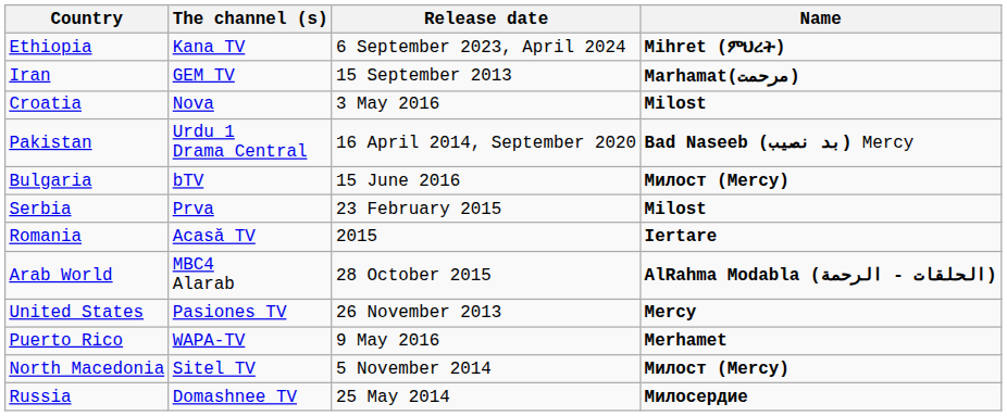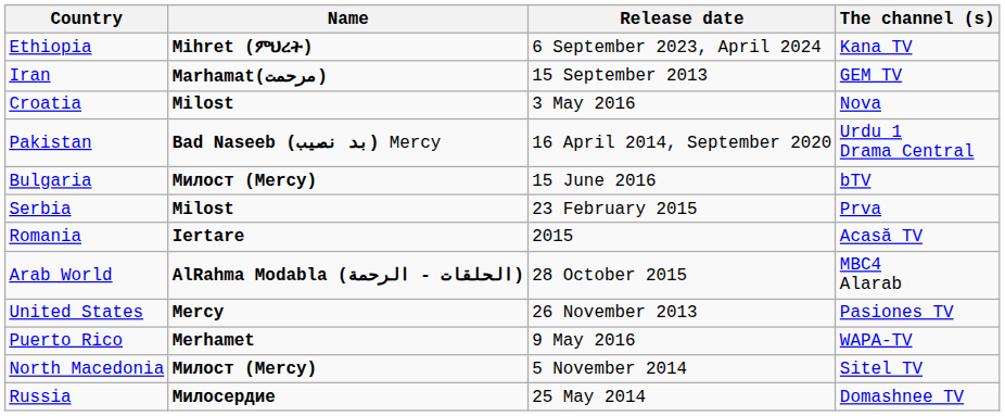columns swapped: The channel (s) <-> Name
